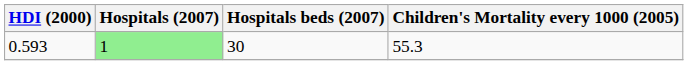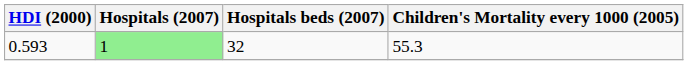0.593 | Hospitals beds (2007): 30 -> 32
